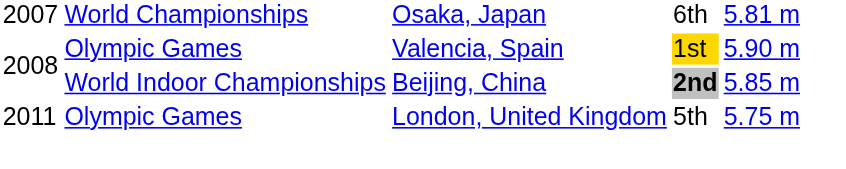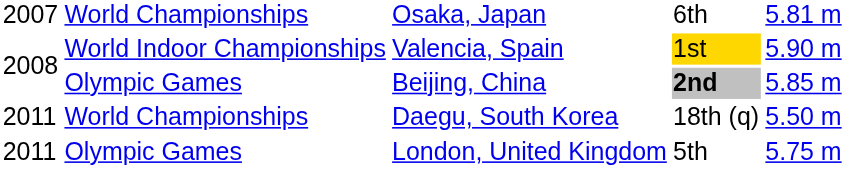Valencia, Spain | column 2: Olympic Games -> World Indoor Championships
Beijing, China | column 2: World Indoor Championships -> Olympic Games
+ row: 2011 | World Championships | Daegu, South Korea | 18th (q) | 5.50 m
